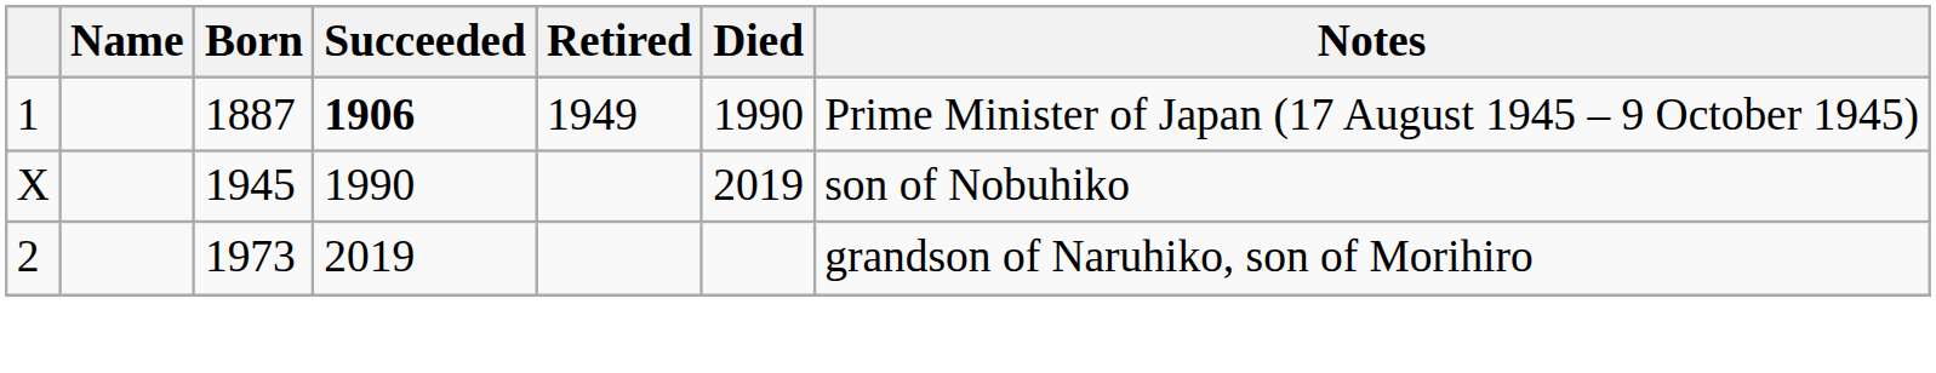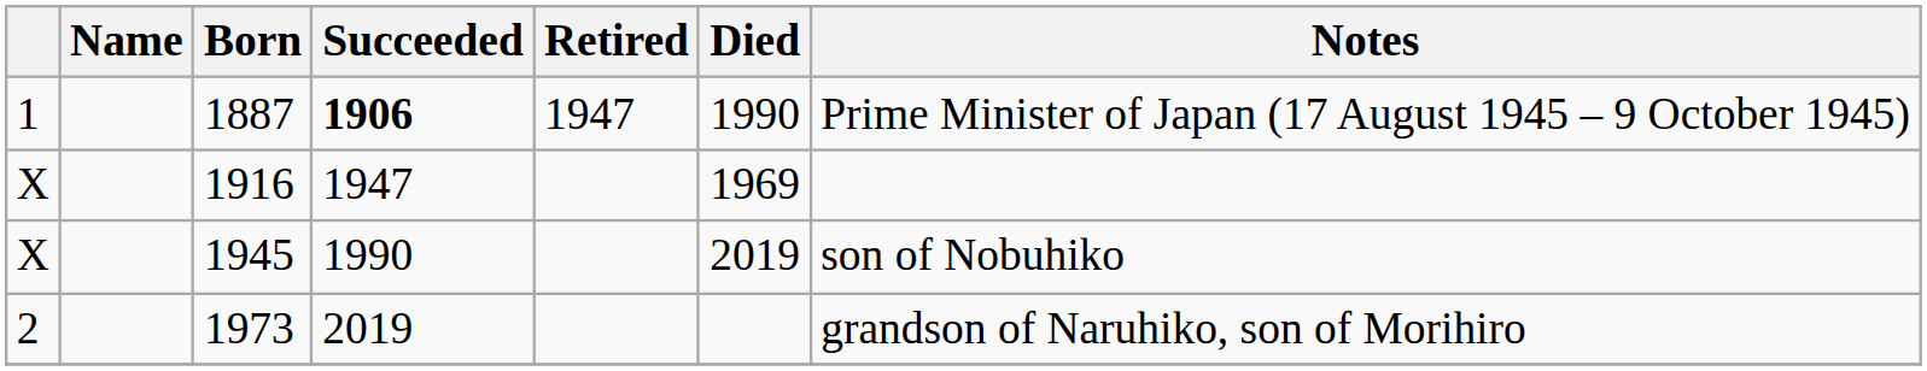1887 | Retired: 1949 -> 1947
+ row: X | 1916 | 1947 | 1969
